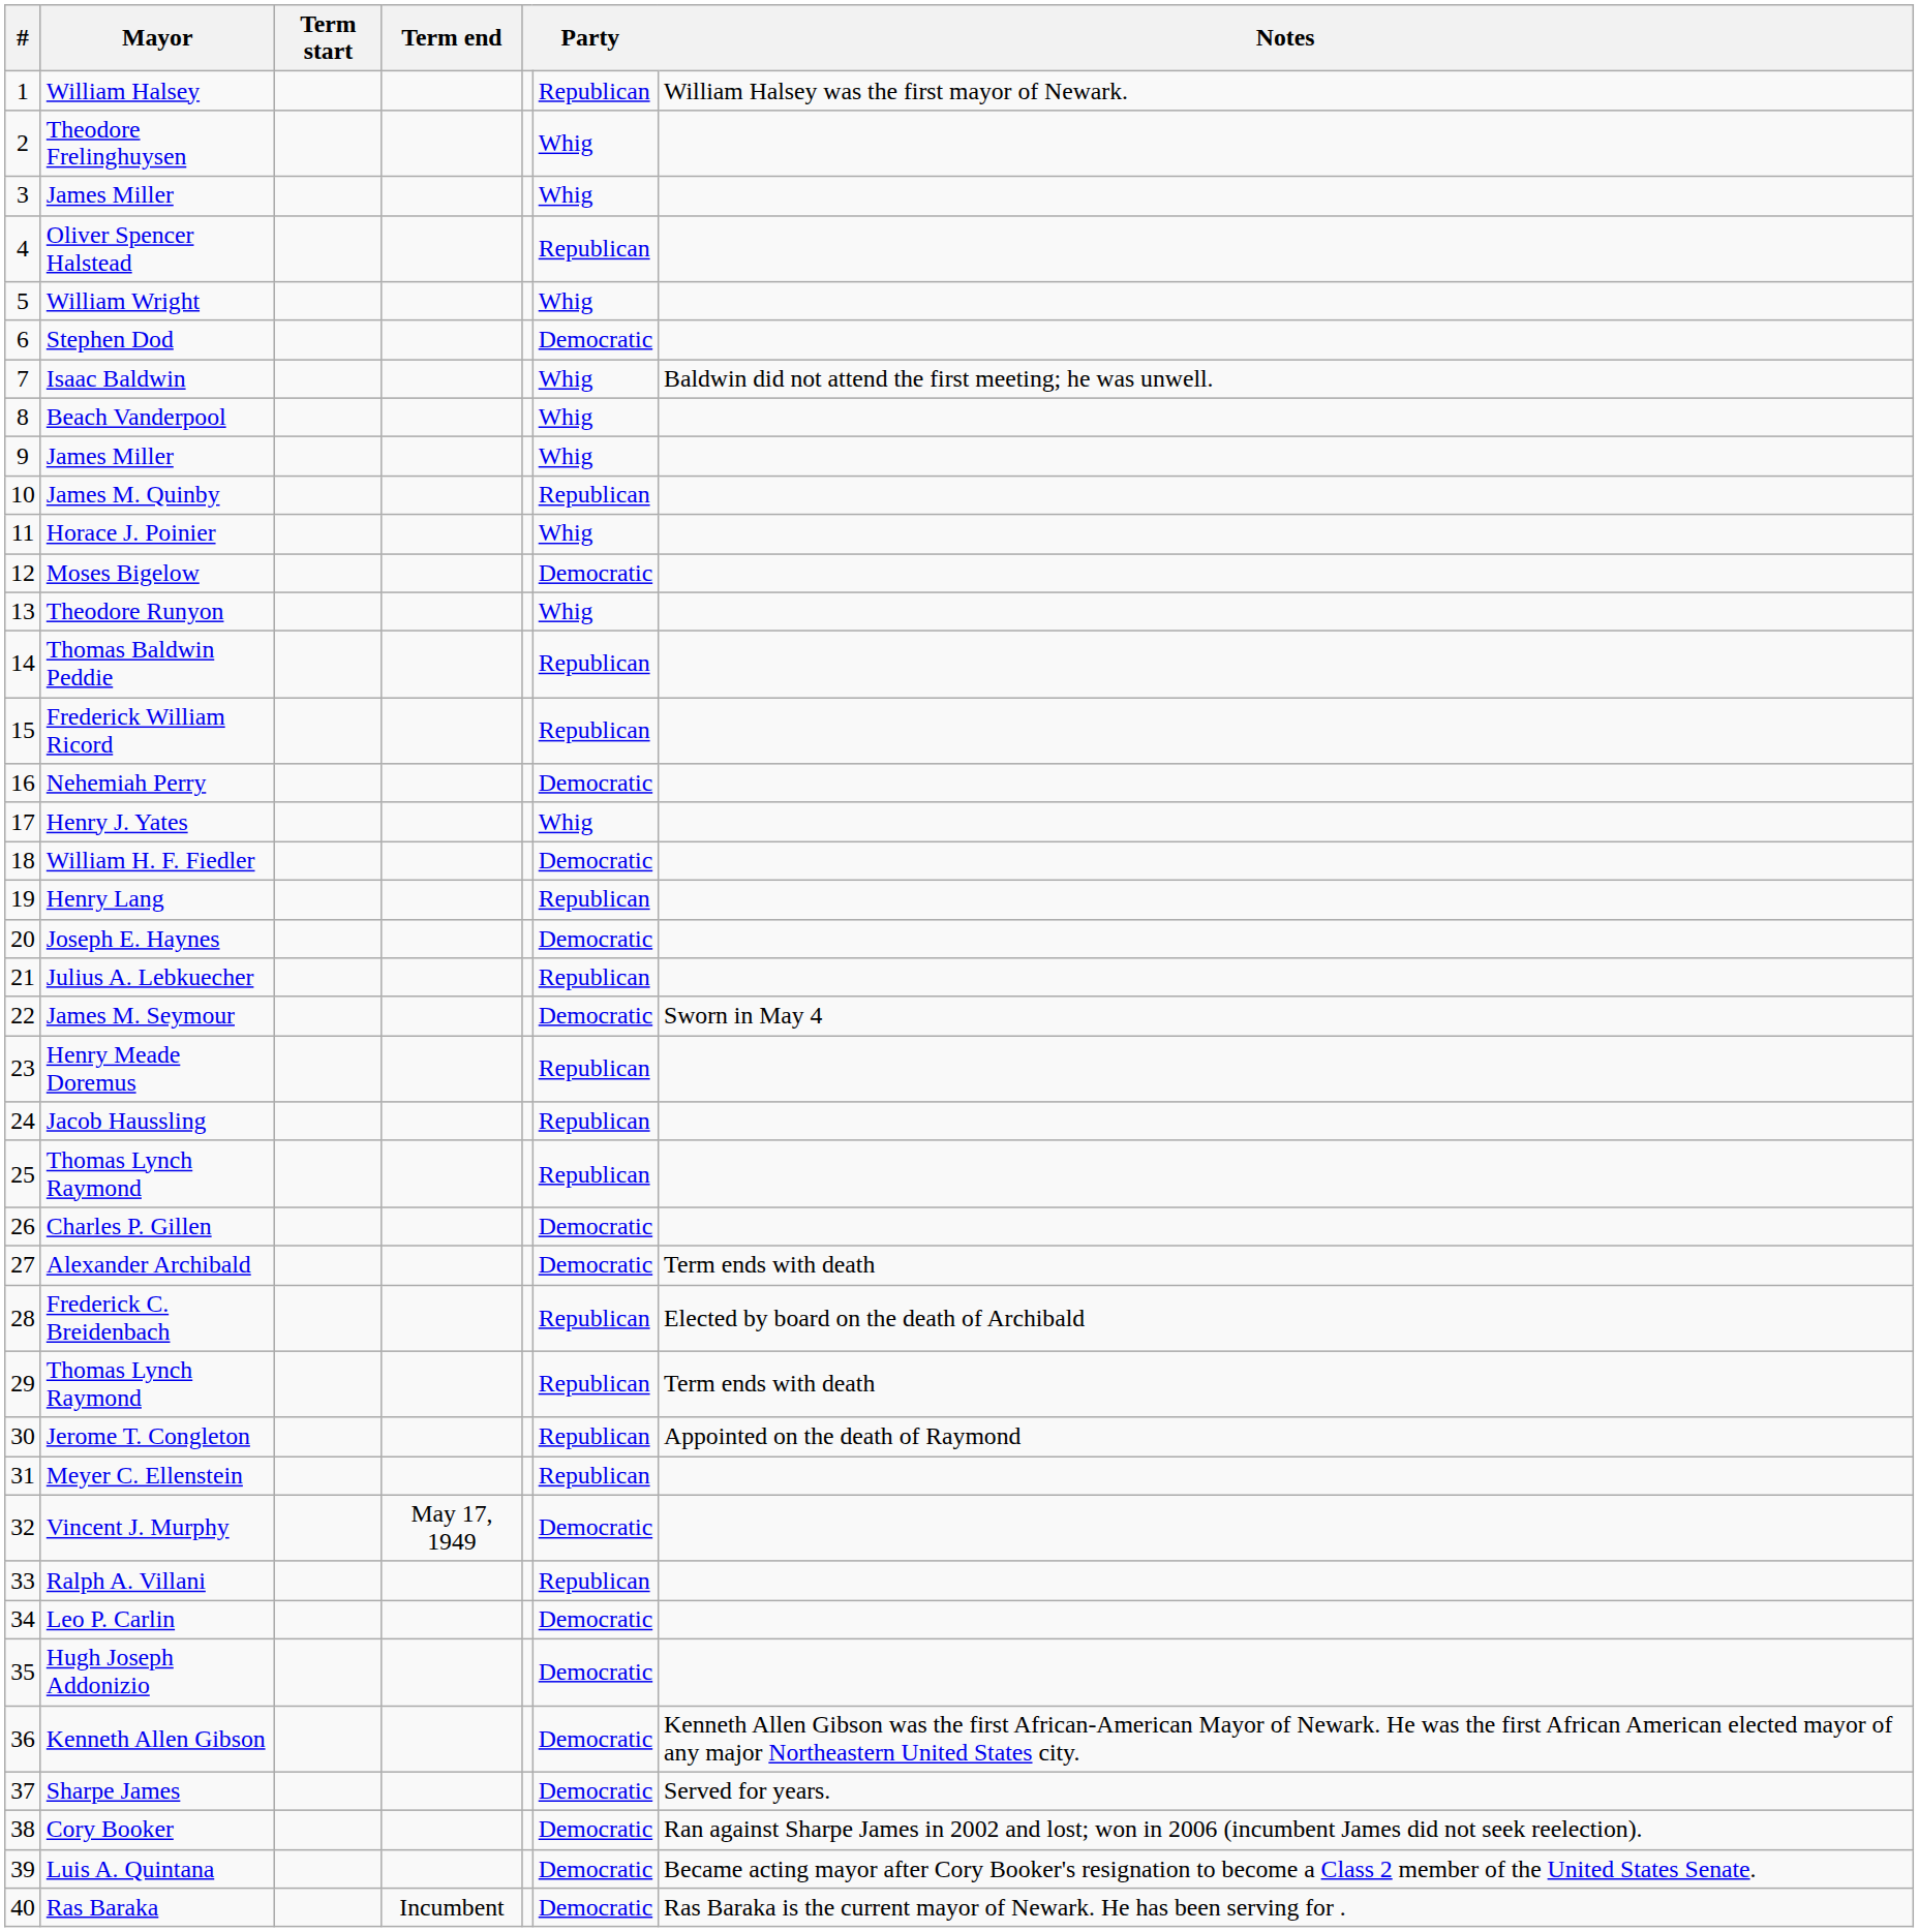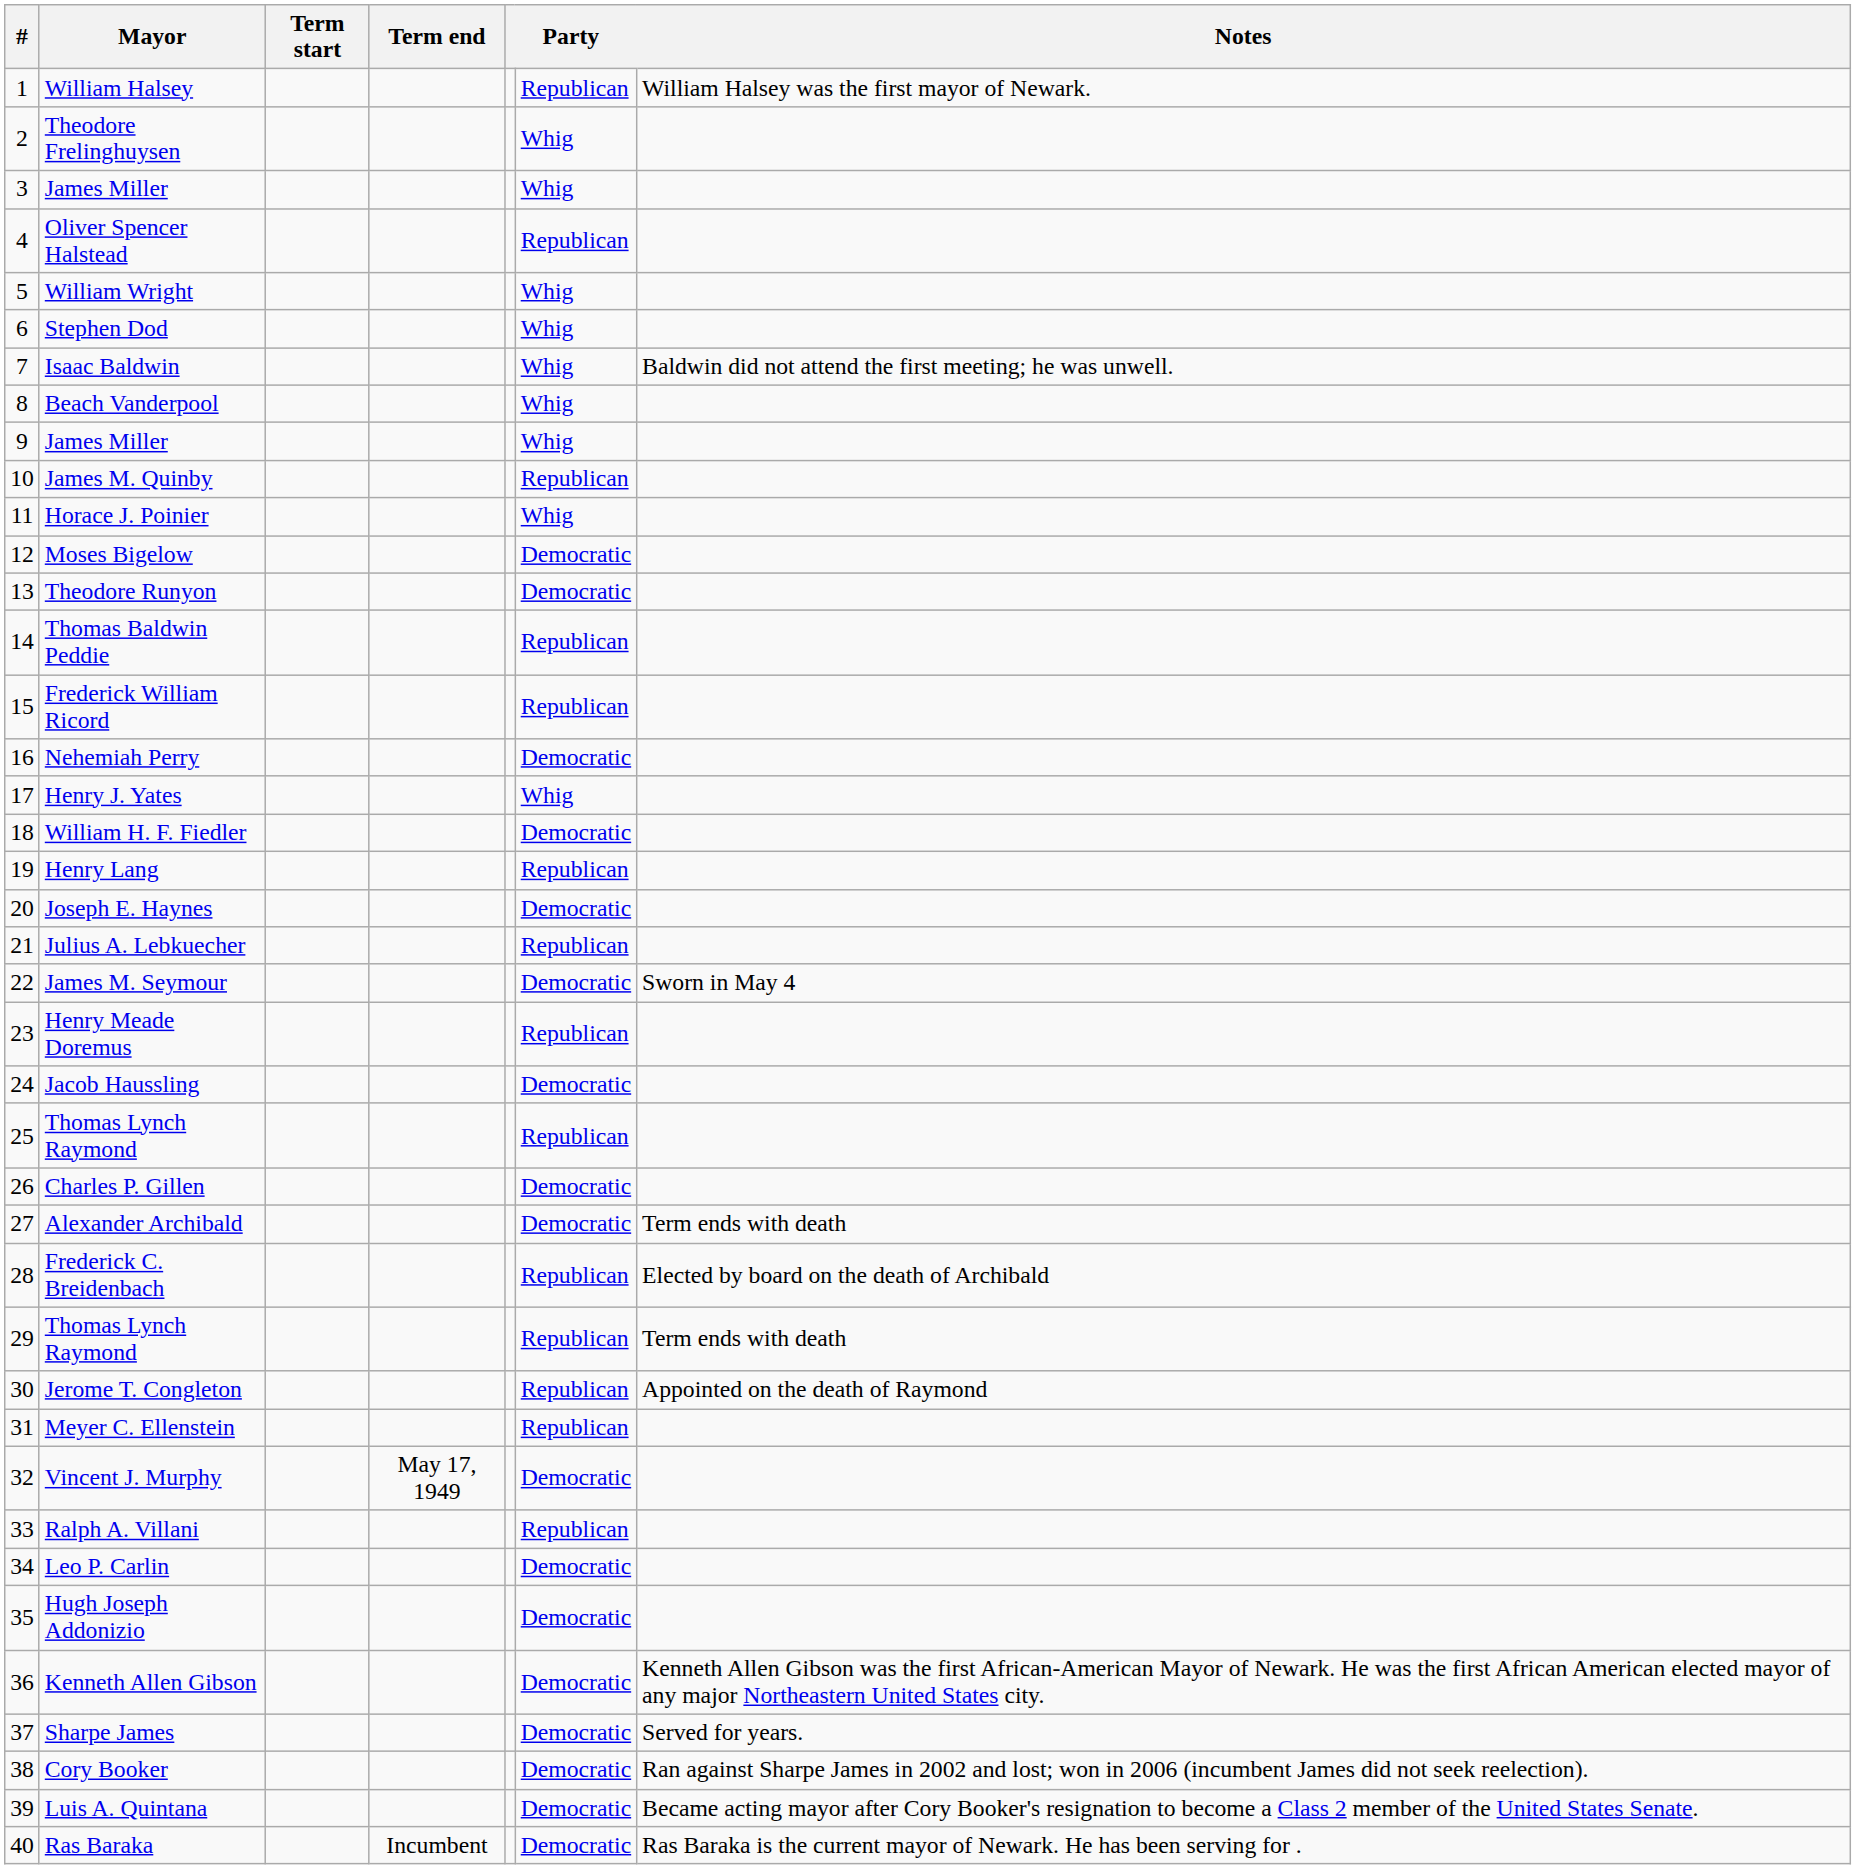Stephen Dod | column 6: Democratic -> Whig
Theodore Runyon | column 6: Whig -> Democratic
Jacob Haussling | column 6: Republican -> Democratic
